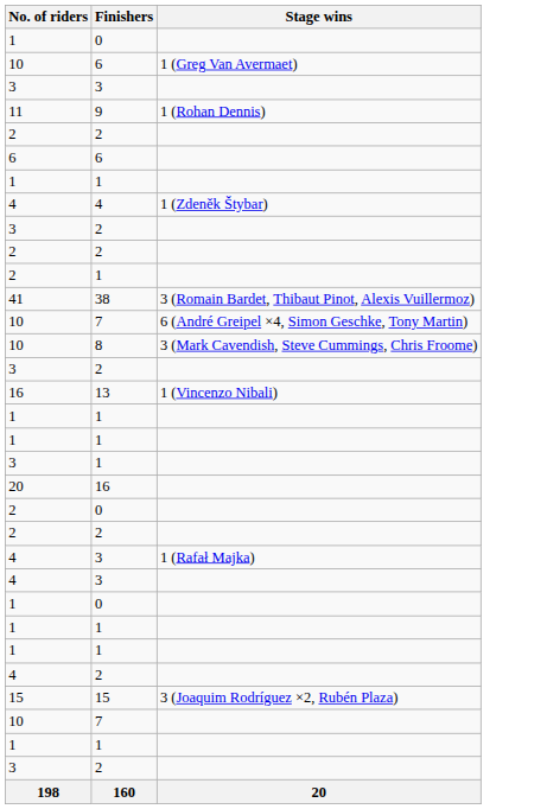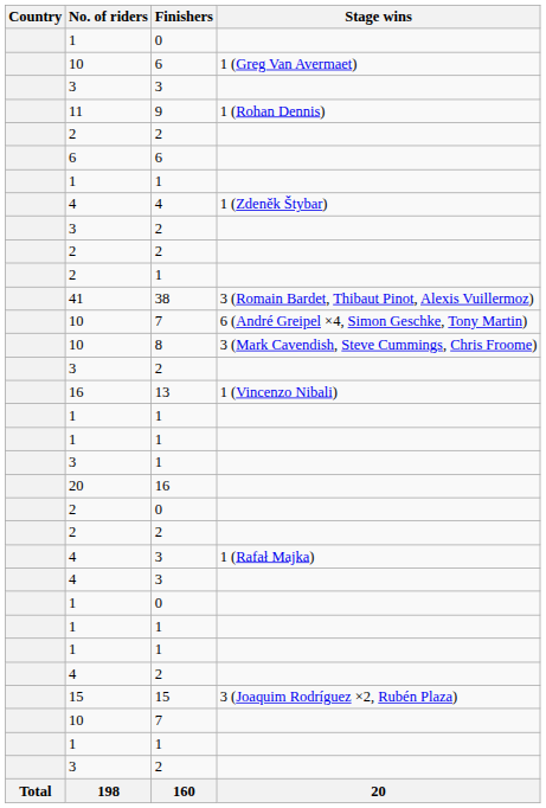+ column: Country | Total
